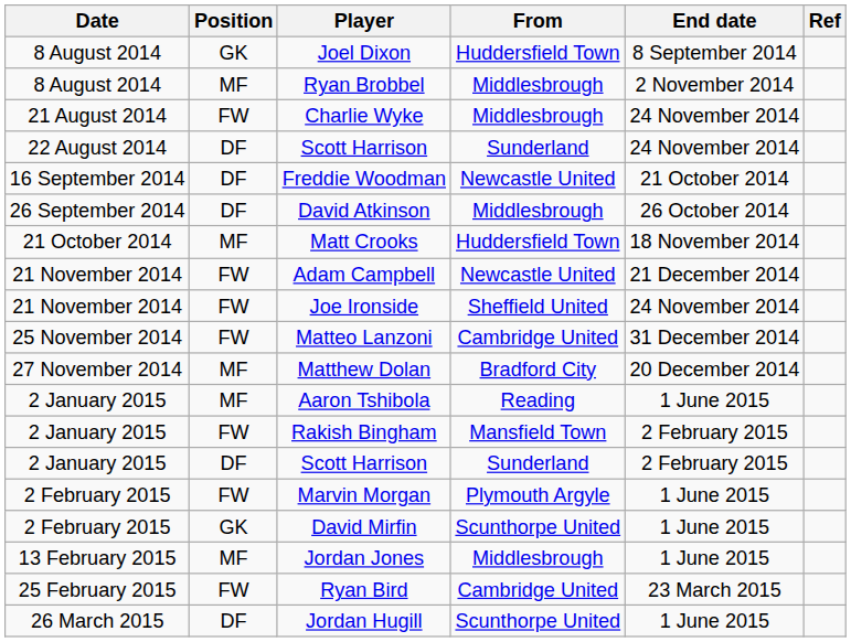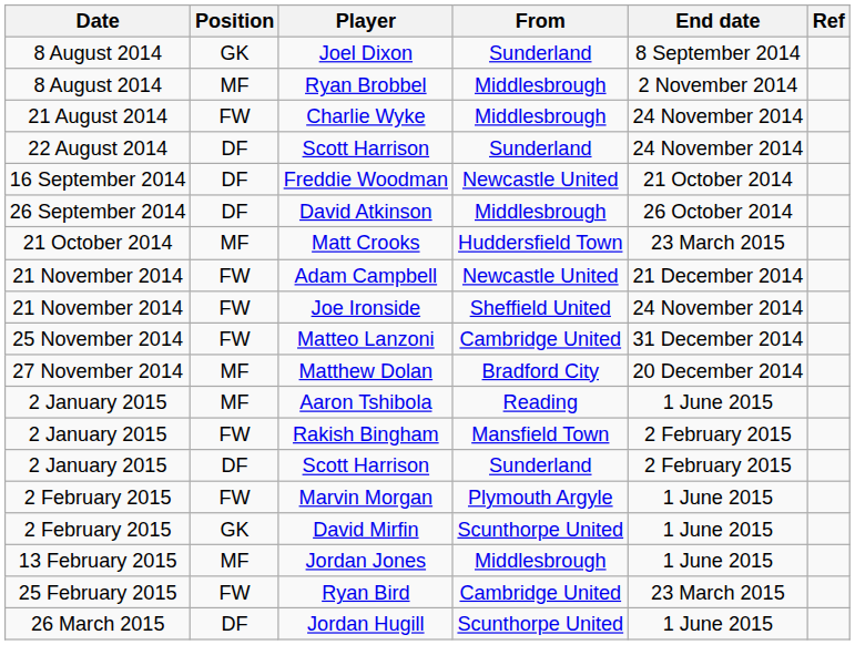Joel Dixon | From: Huddersfield Town -> Sunderland
Matt Crooks | End date: 18 November 2014 -> 23 March 2015
